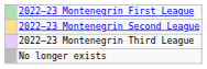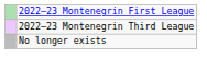- row: 2022–23 Montenegrin Second League
